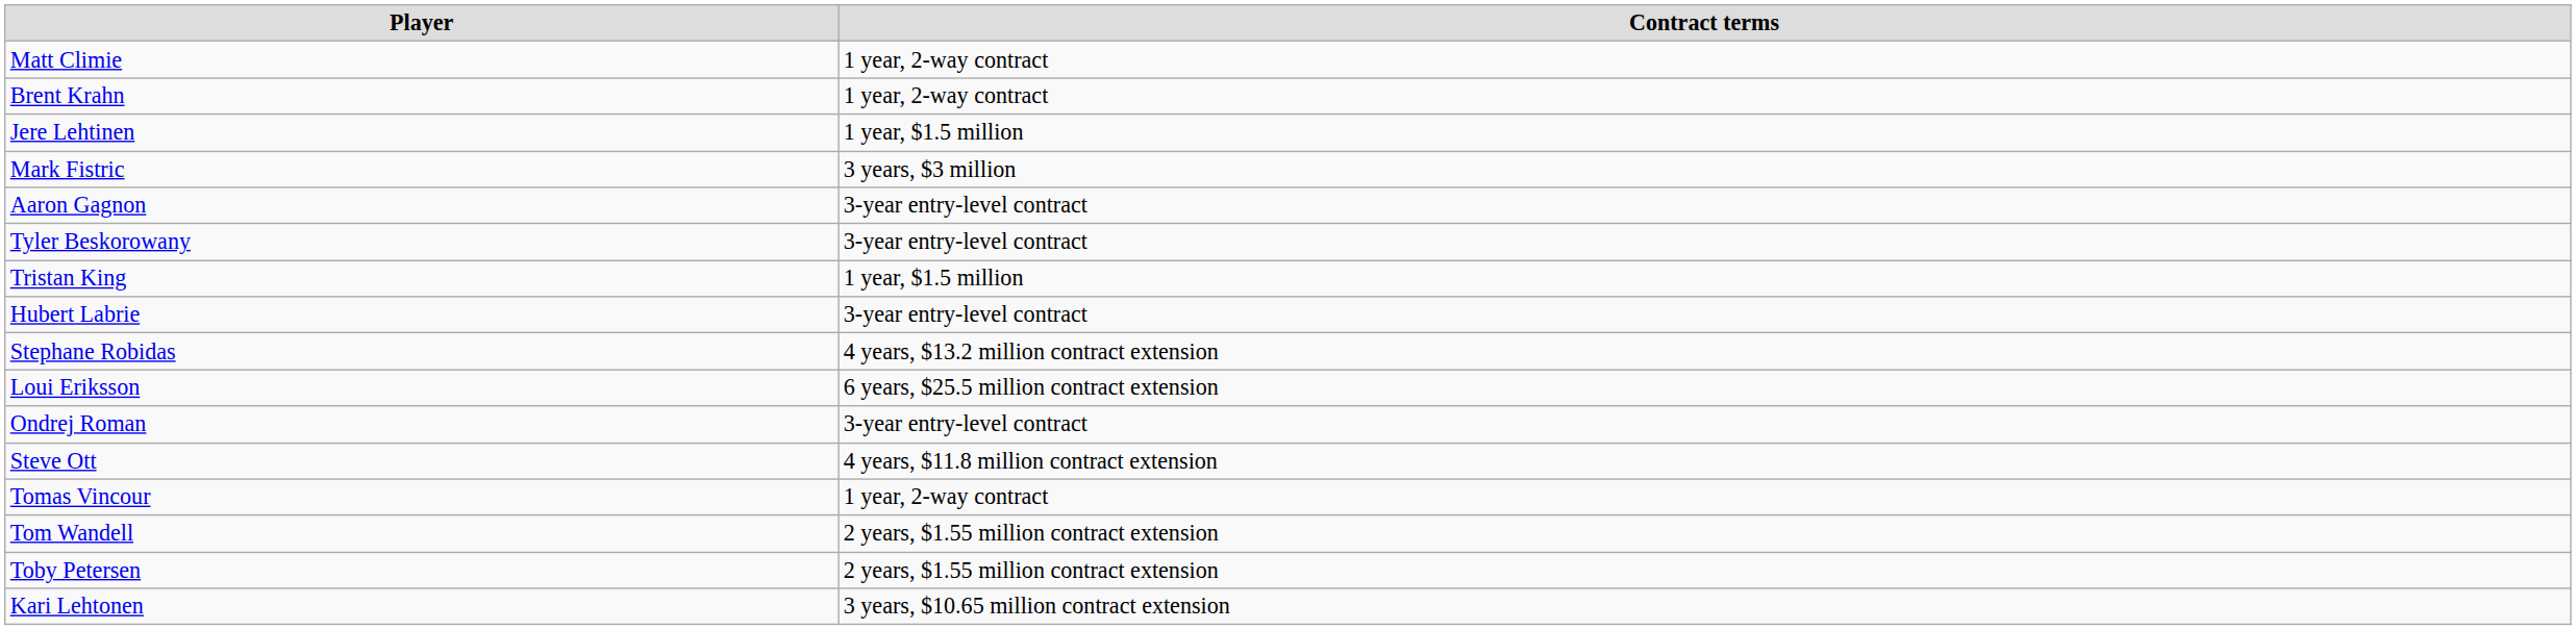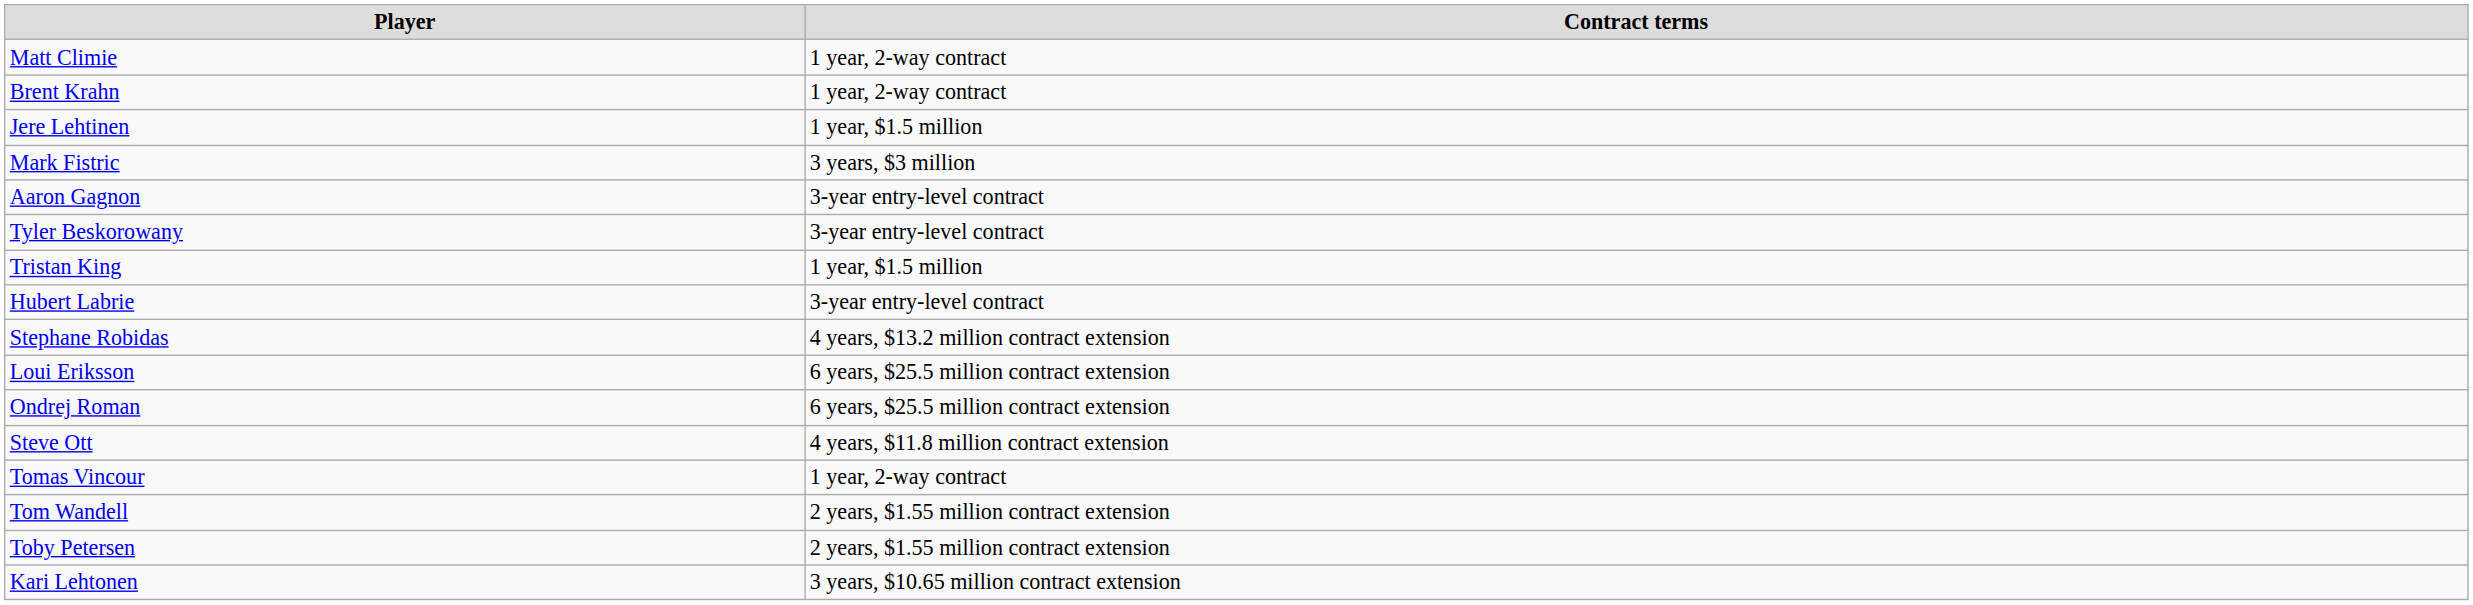Ondrej Roman | Contract terms: 3-year entry-level contract -> 6 years, $25.5 million contract extension
